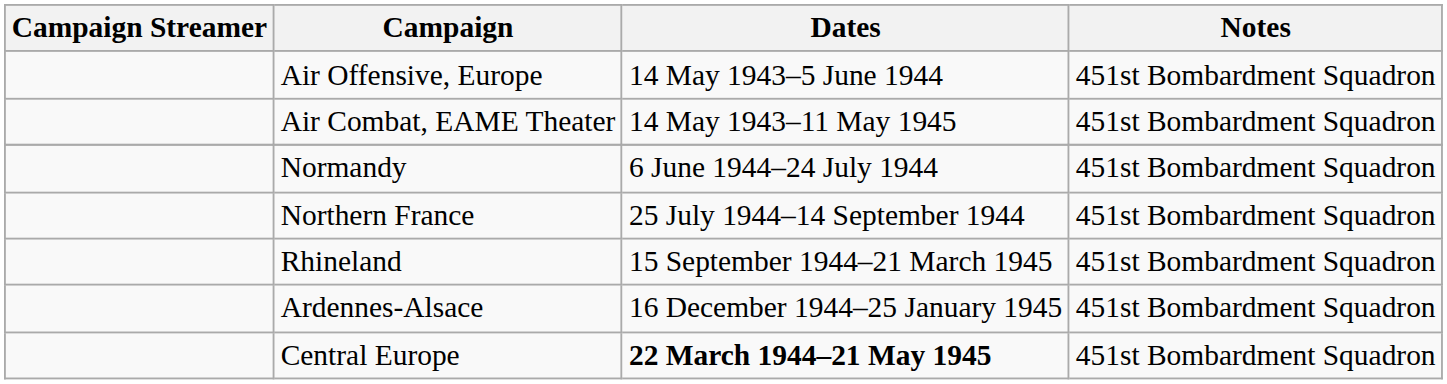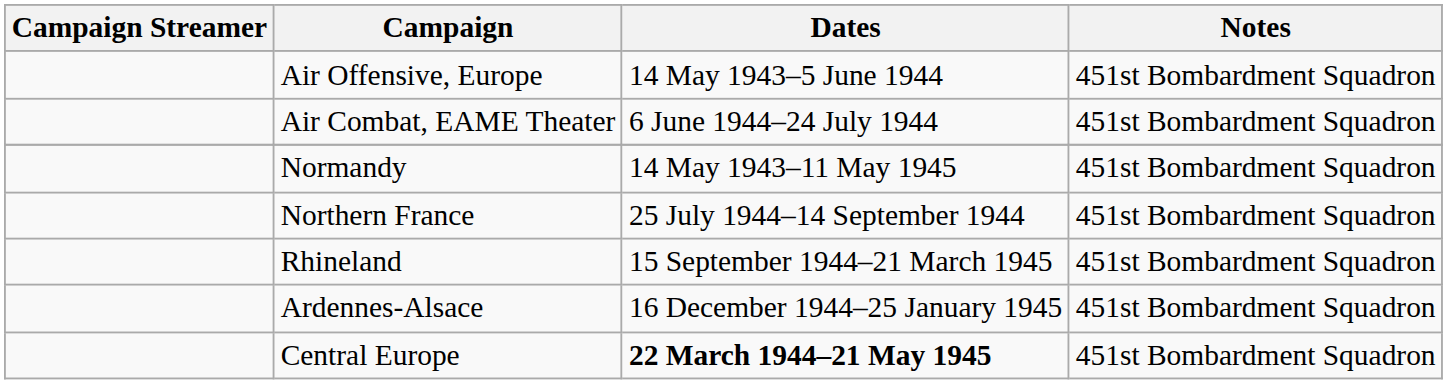Air Combat, EAME Theater | Dates: 14 May 1943–11 May 1945 -> 6 June 1944–24 July 1944
Normandy | Dates: 6 June 1944–24 July 1944 -> 14 May 1943–11 May 1945
